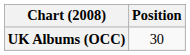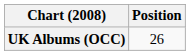UK Albums (OCC) | Position: 30 -> 26
